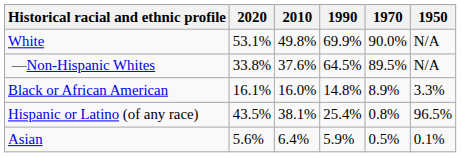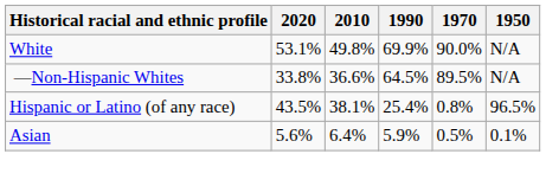—Non-Hispanic Whites | 2010: 37.6% -> 36.6%
- row: Black or African American | 16.1% | 16.0% | 14.8% | 8.9% | 3.3%
